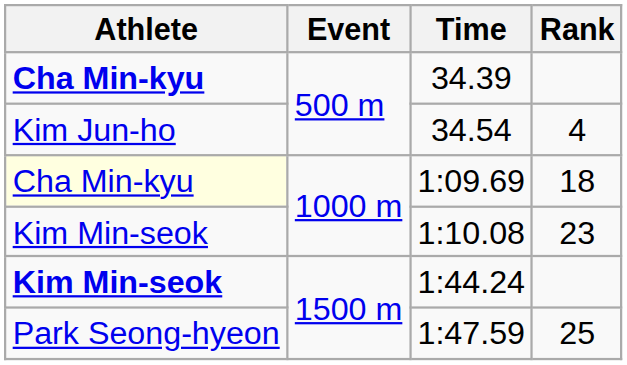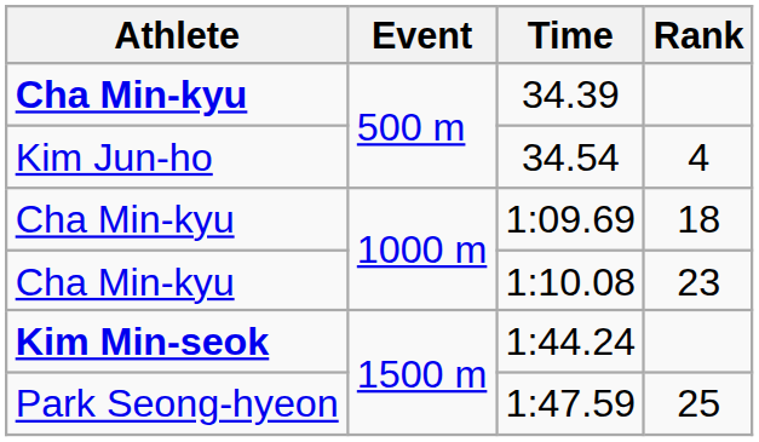1:09.69 | Athlete: lightyellow background -> no background
1:10.08 | Athlete: Kim Min-seok -> Cha Min-kyu
